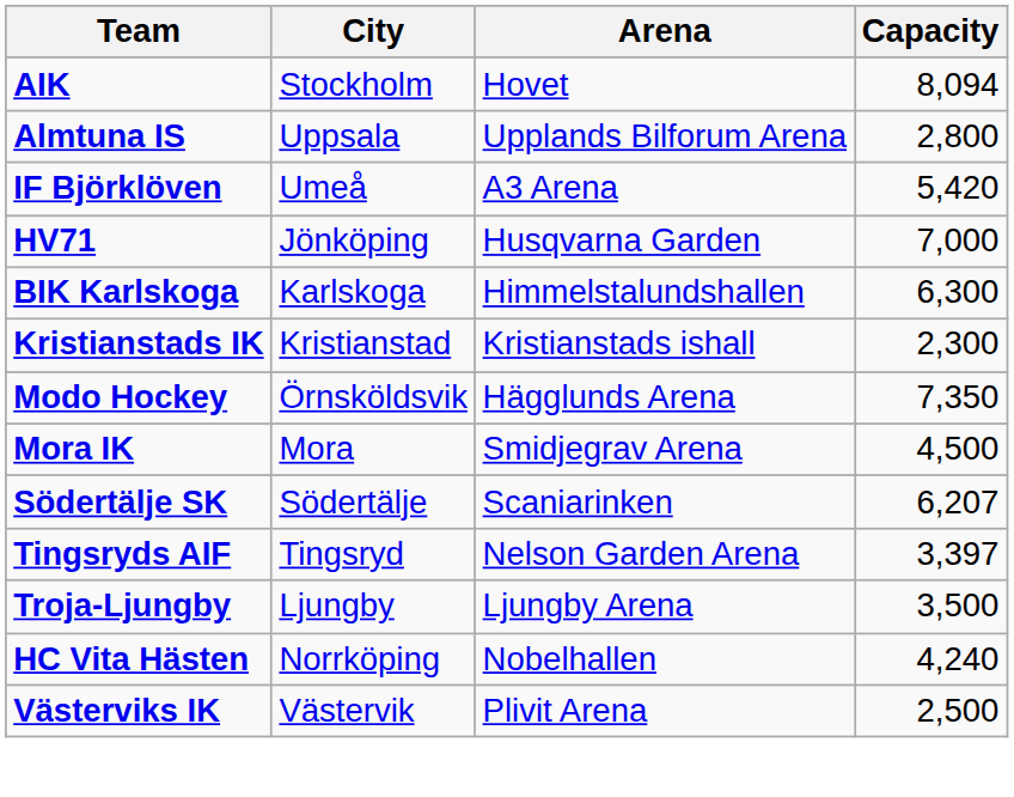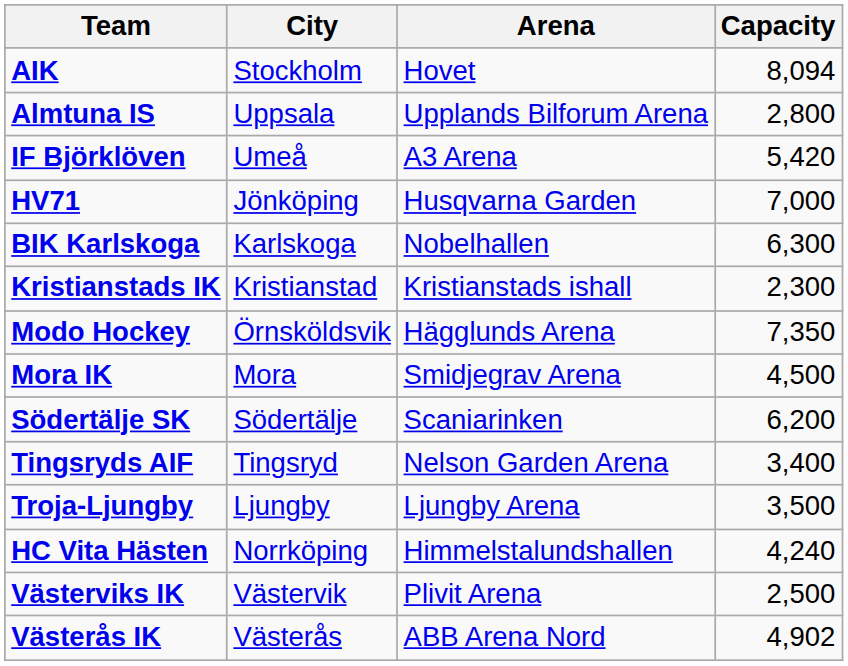BIK Karlskoga | Arena: Himmelstalundshallen -> Nobelhallen
Södertälje SK | Capacity: 6,207 -> 6,200
Tingsryds AIF | Capacity: 3,397 -> 3,400
HC Vita Hästen | Arena: Nobelhallen -> Himmelstalundshallen
+ row: Västerås IK | Västerås | ABB Arena Nord | 4,902
